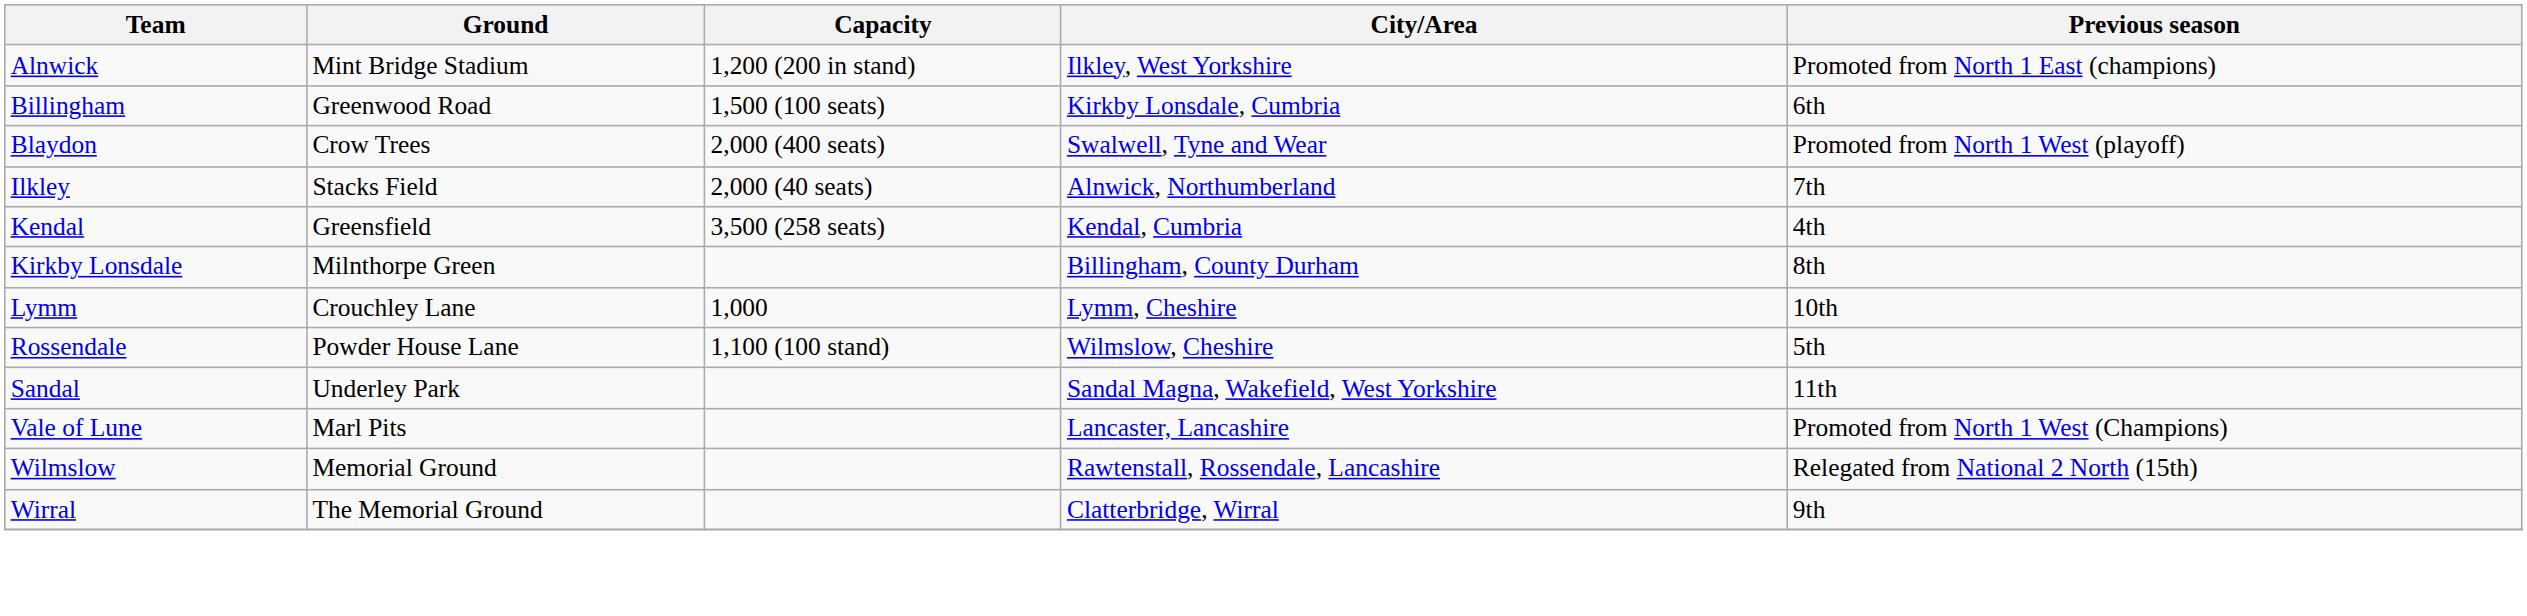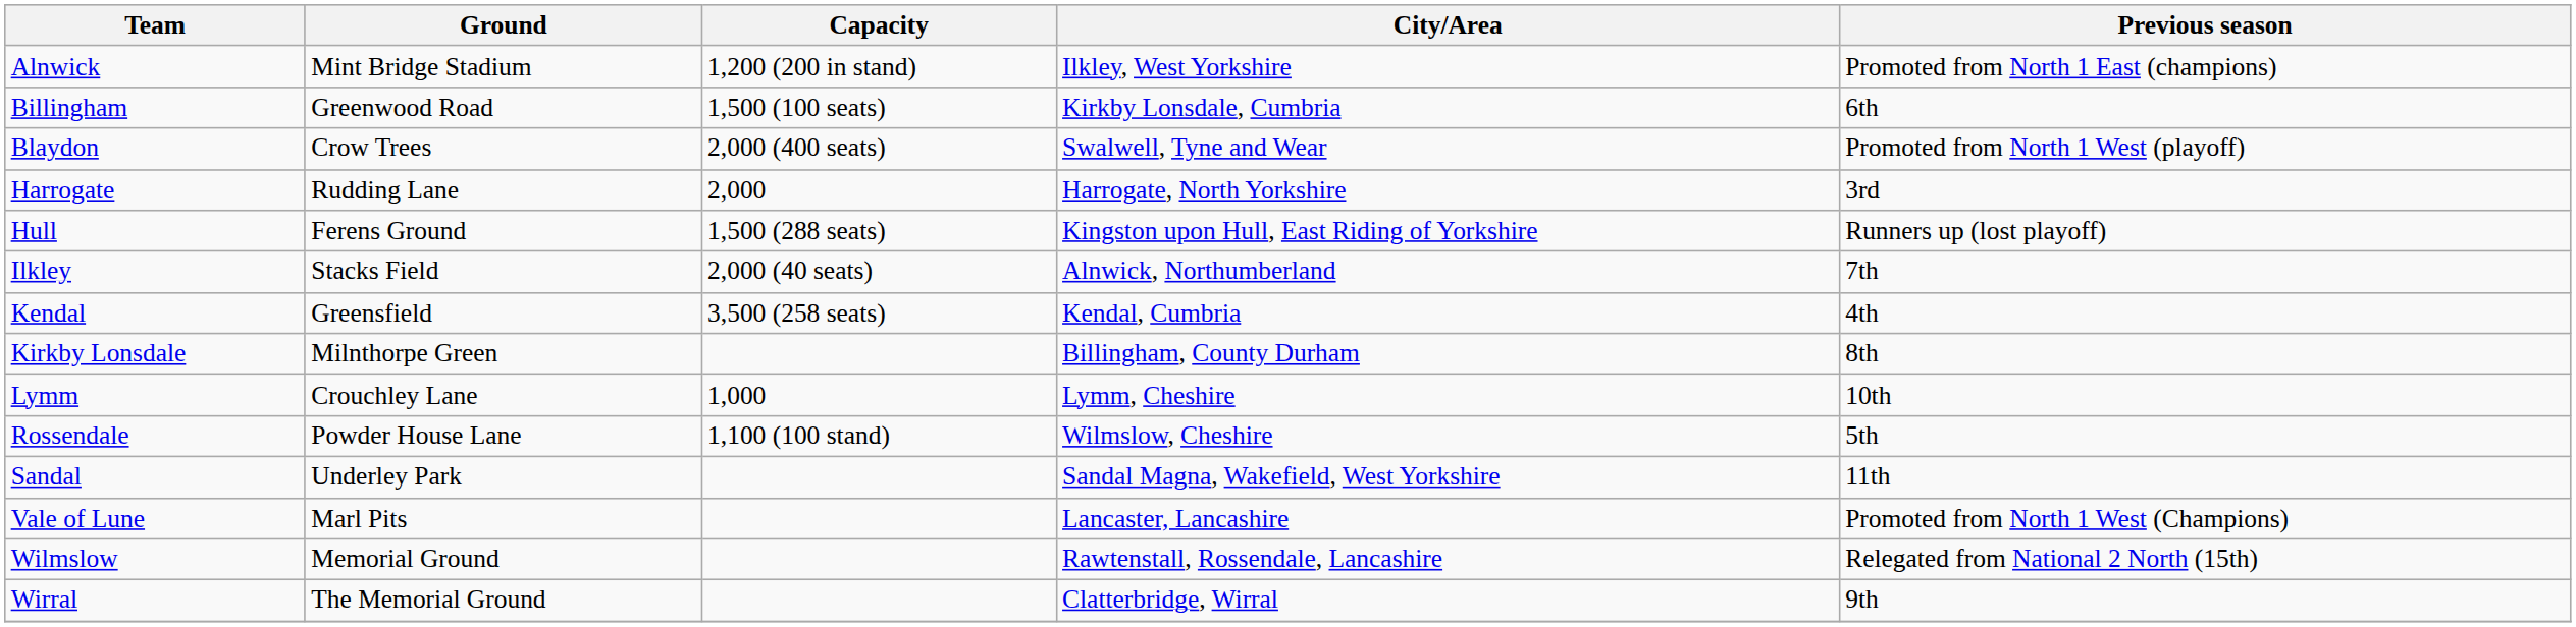+ row: Harrogate | Rudding Lane | 2,000 | Harrogate, North Yorkshire | 3rd
+ row: Hull | Ferens Ground | 1,500 (288 seats) | Kingston upon Hull, East Riding of Yorkshire | Runners up (lost playoff)
